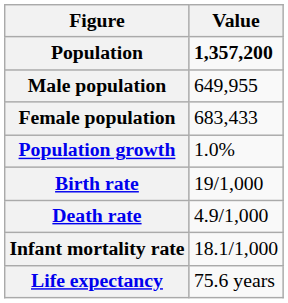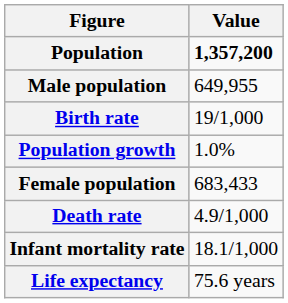rows swapped: Female population <-> Birth rate
